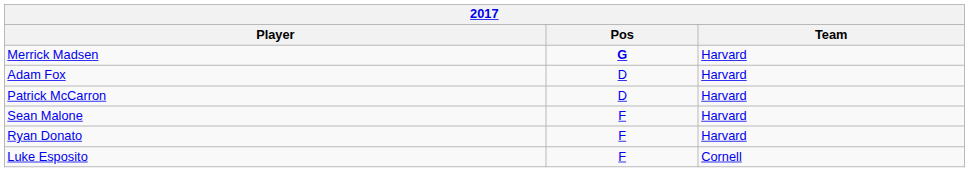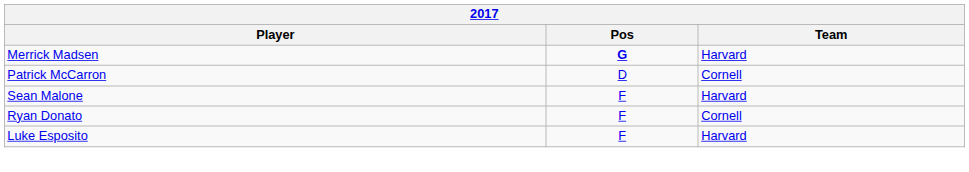- row: Adam Fox | D | Harvard
Patrick McCarron | Team: Harvard -> Cornell
Ryan Donato | Team: Harvard -> Cornell
Luke Esposito | Team: Cornell -> Harvard
